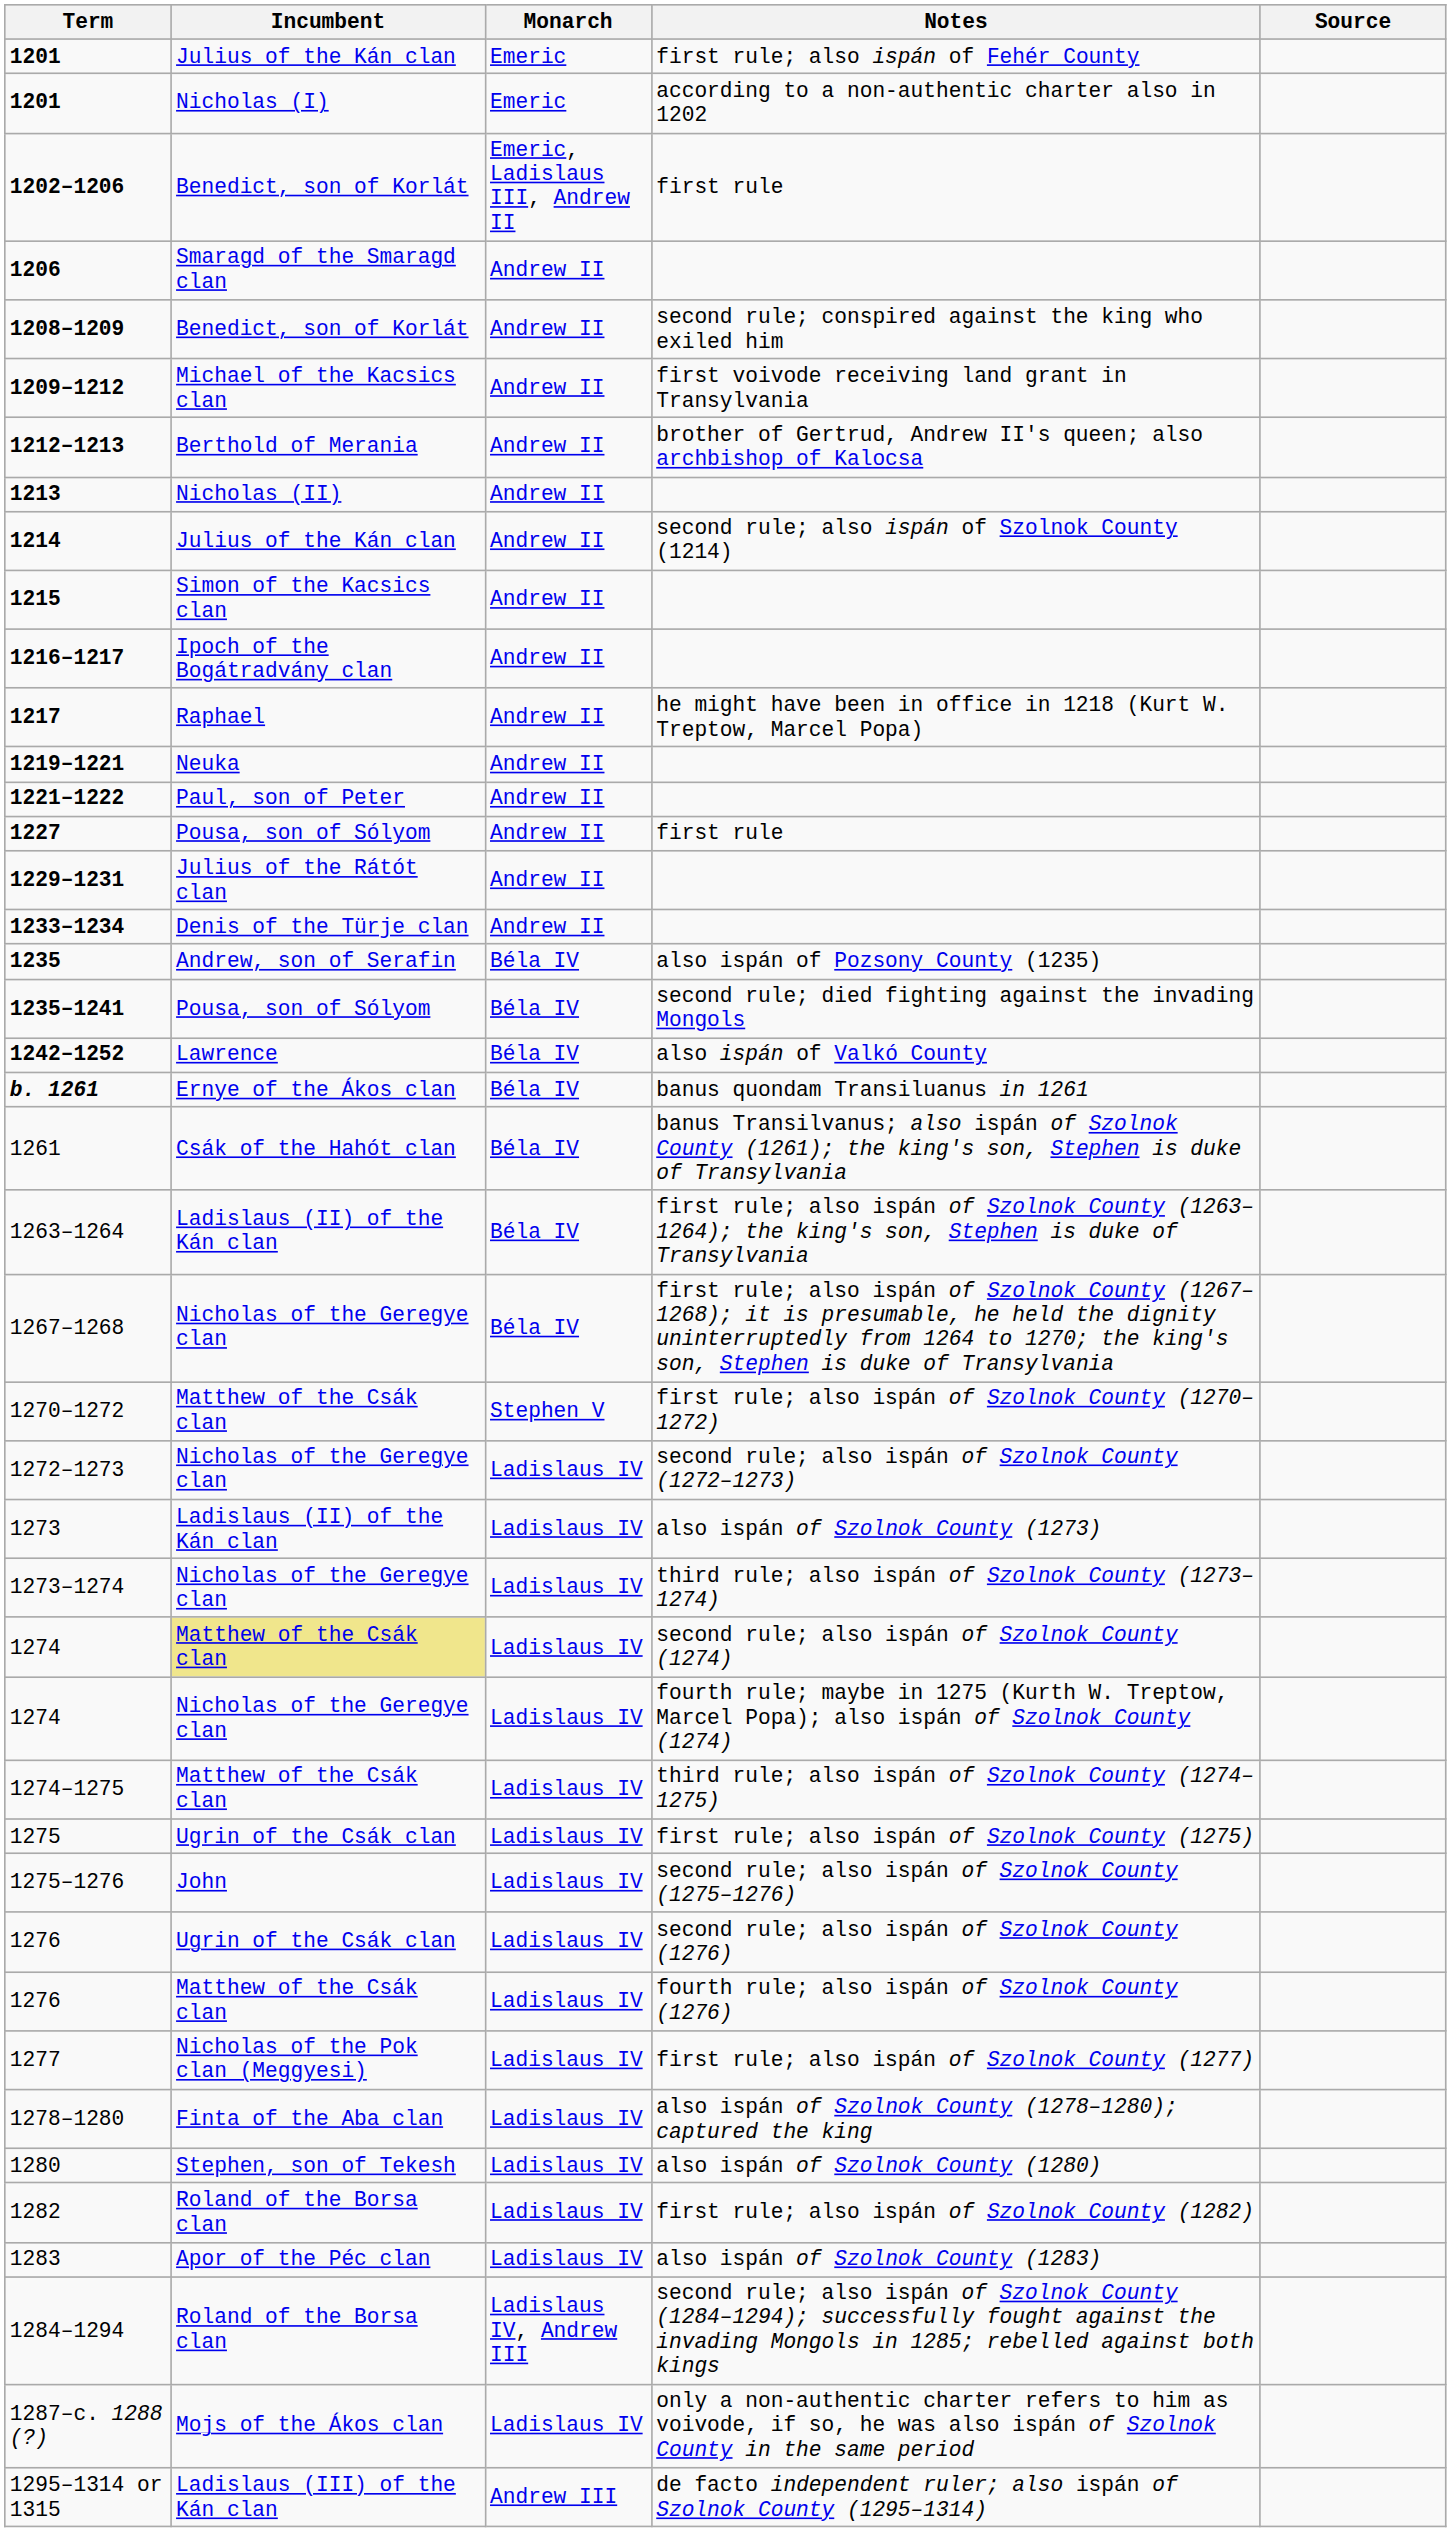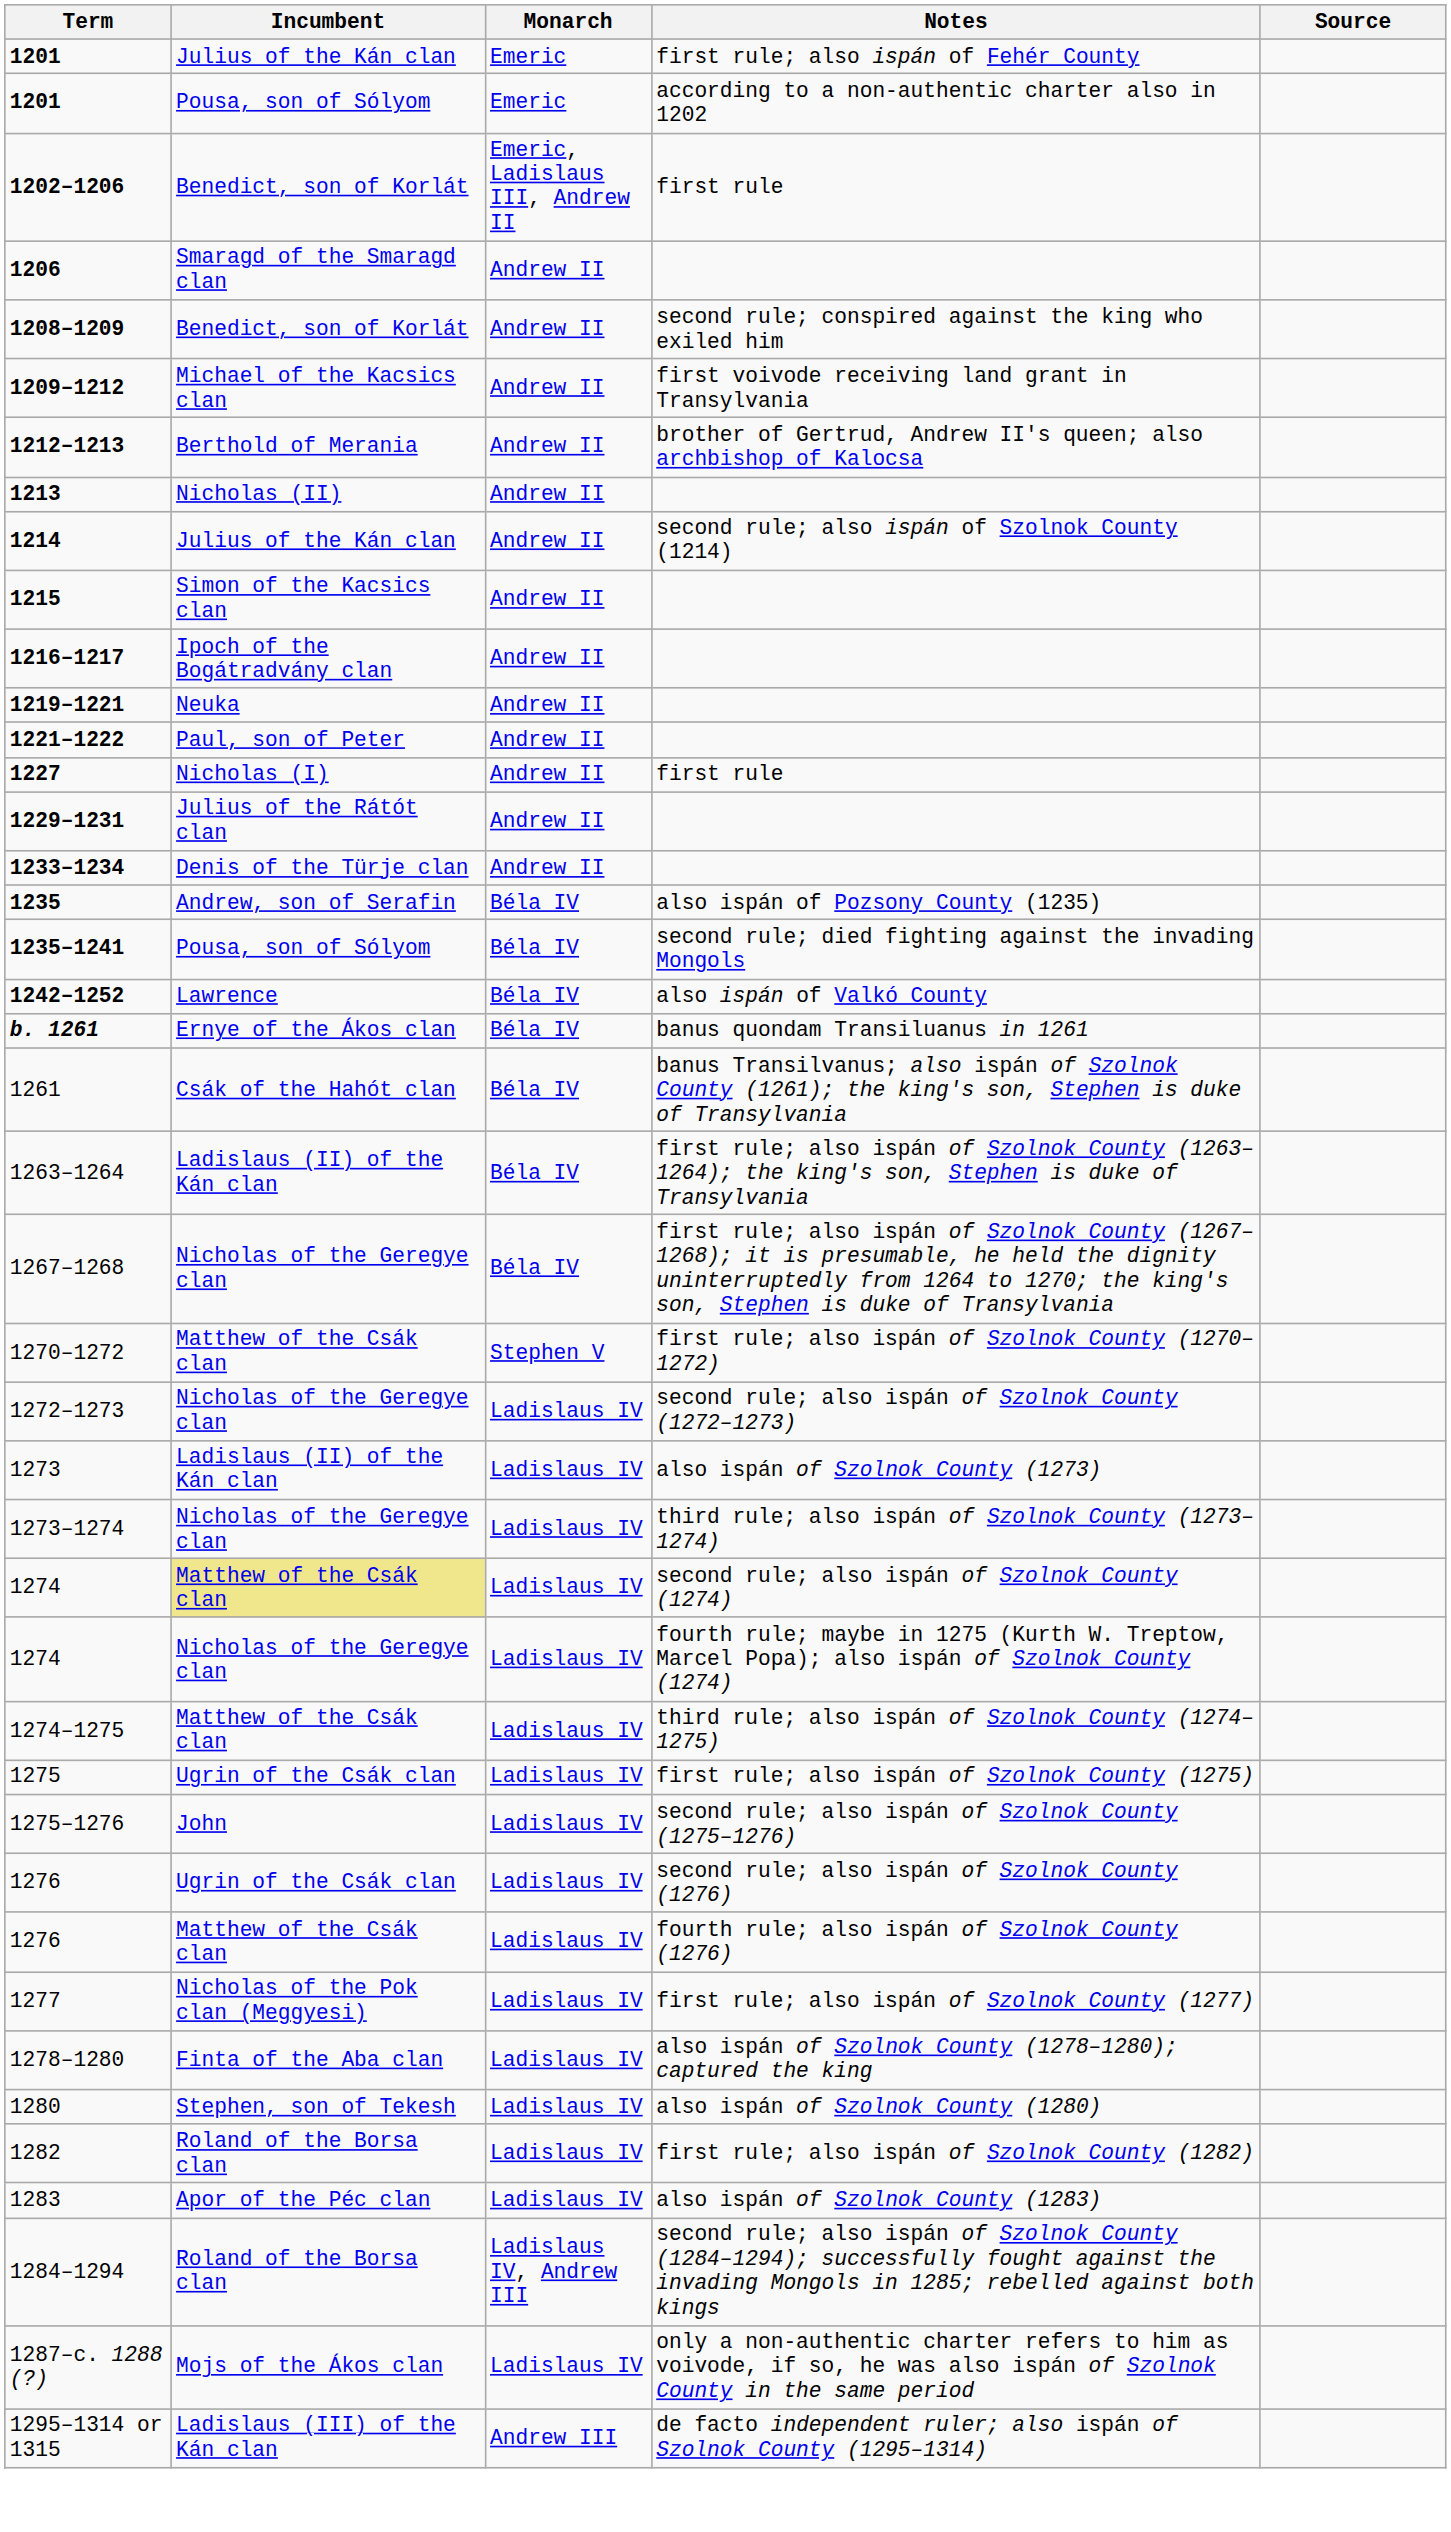1201 / according to a non-authentic charter also in 1202 | Incumbent: Nicholas (I) -> Pousa, son of Sólyom
- row: 1217 | Raphael | Andrew II | he might have been in office in 1218 (Kurt W. Treptow, Marcel Popa)
1227 | Incumbent: Pousa, son of Sólyom -> Nicholas (I)
